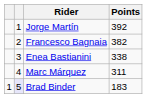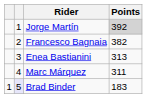Jorge Martín | Points: no background -> lightgrey background
Enea Bastianini | Points: 338 -> 313
